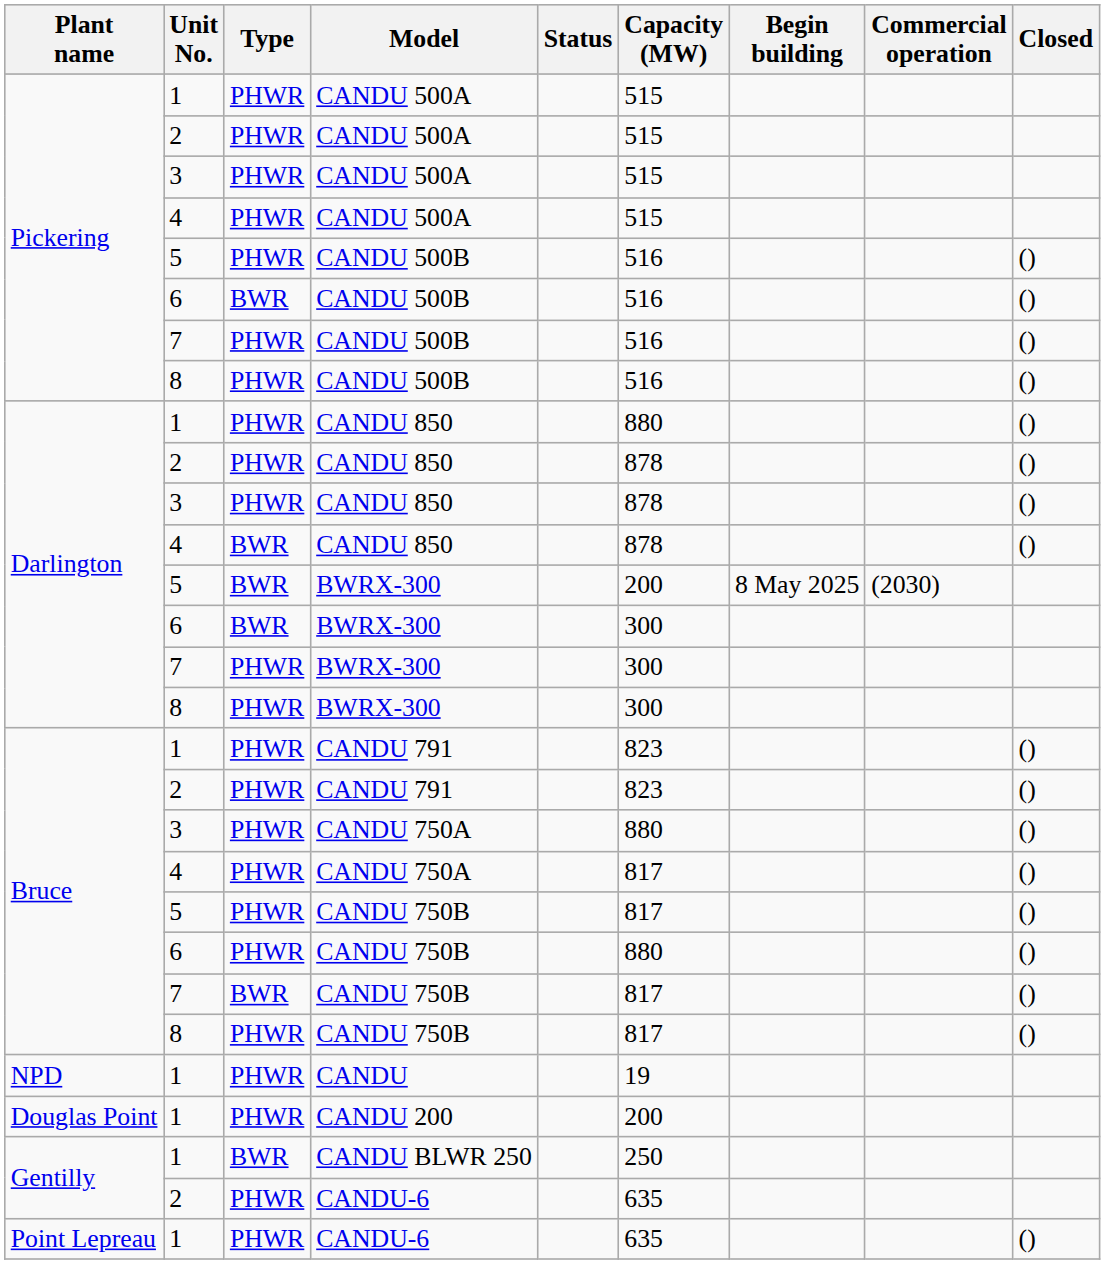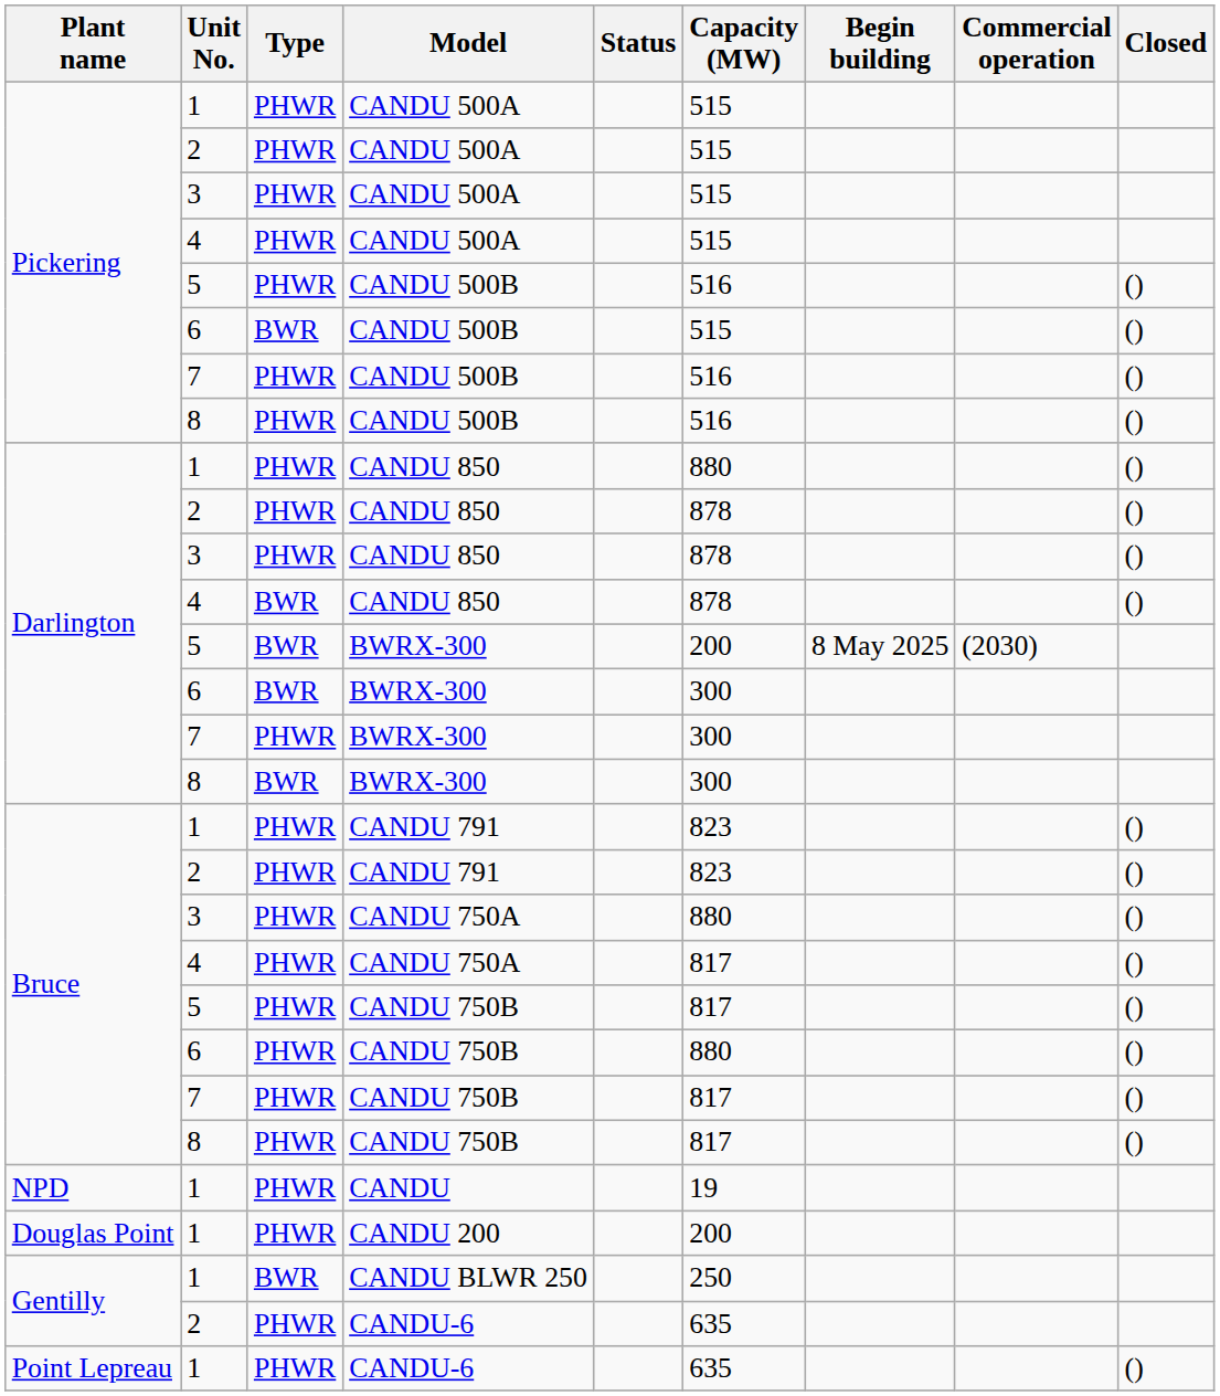6 / CANDU 500B | Capacity (MW): 516 -> 515
8 / BWRX-300 | Type: PHWR -> BWR
7 / CANDU 750B | Type: BWR -> PHWR
